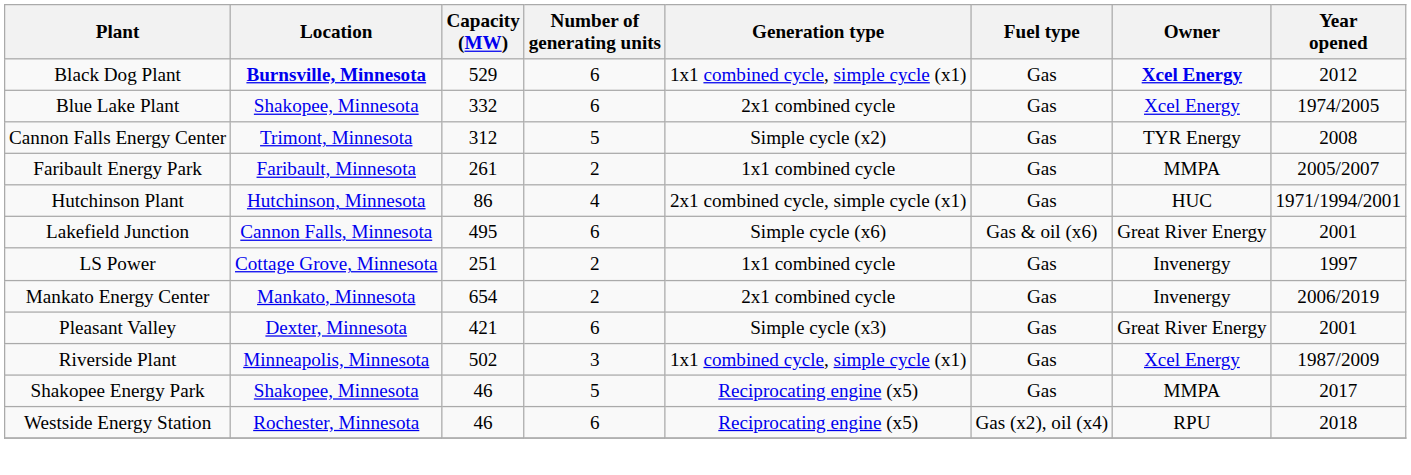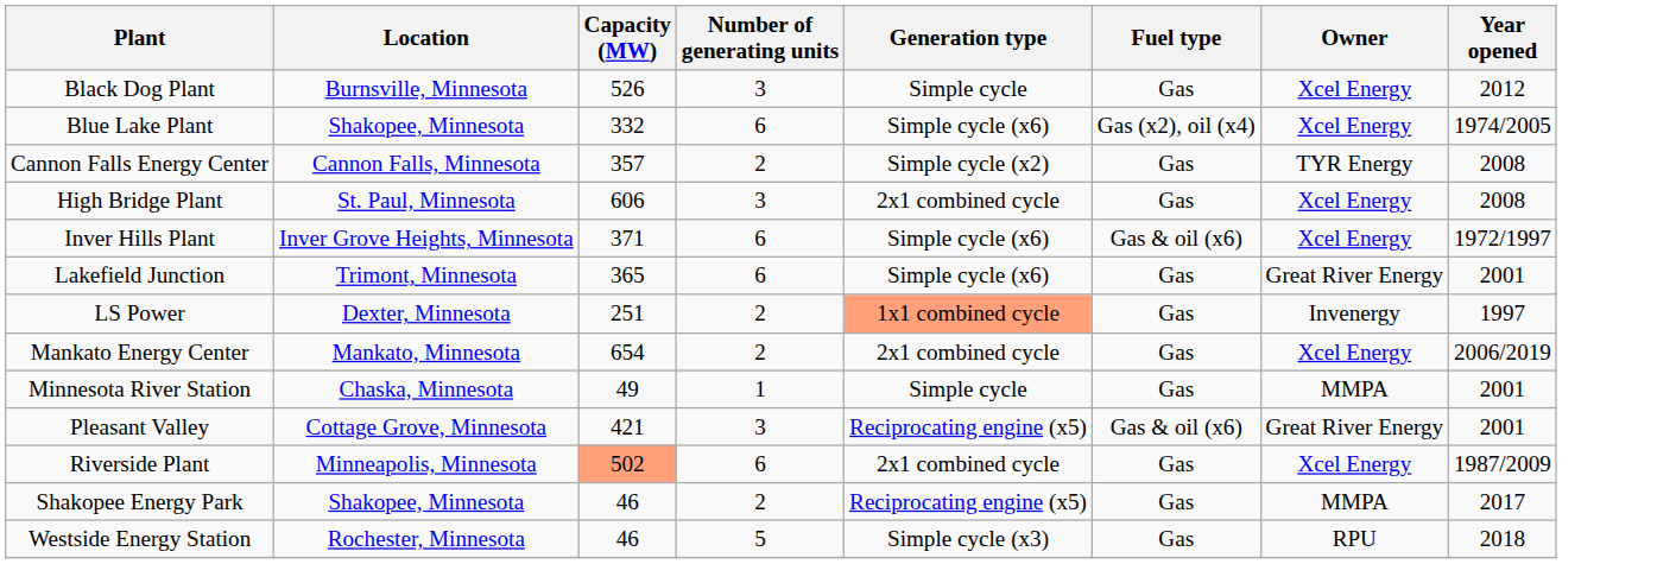Black Dog Plant | Location: bold -> normal
Black Dog Plant | Capacity (MW): 529 -> 526
Black Dog Plant | Number of generating units: 6 -> 3
Black Dog Plant | Generation type: 1x1 combined cycle, simple cycle (x1) -> Simple cycle
Black Dog Plant | Owner: bold -> normal
Blue Lake Plant | Generation type: 2x1 combined cycle -> Simple cycle (x6)
Blue Lake Plant | Fuel type: Gas -> Gas (x2), oil (x4)
Cannon Falls Energy Center | Location: Trimont, Minnesota -> Cannon Falls, Minnesota
Cannon Falls Energy Center | Capacity (MW): 312 -> 357
Cannon Falls Energy Center | Number of generating units: 5 -> 2
- row: Faribault Energy Park | Faribault, Minnesota | 261 | 2 | 1x1 combined cycle | Gas | MMPA | 2005/2007
+ row: High Bridge Plant | St. Paul, Minnesota | 606 | 3 | 2x1 combined cycle | Gas | Xcel Energy | 2008
- row: Hutchinson Plant | Hutchinson, Minnesota | 86 | 4 | 2x1 combined cycle, simple cycle (x1) | Gas | HUC | 1971/1994/2001
+ row: Inver Hills Plant | Inver Grove Heights, Minnesota | 371 | 6 | Simple cycle (x6) | Gas & oil (x6) | Xcel Energy | 1972/1997
Lakefield Junction | Location: Cannon Falls, Minnesota -> Trimont, Minnesota
Lakefield Junction | Capacity (MW): 495 -> 365
Lakefield Junction | Fuel type: Gas & oil (x6) -> Gas
LS Power | Location: Cottage Grove, Minnesota -> Dexter, Minnesota
LS Power | Generation type: no background -> lightsalmon background
Mankato Energy Center | Owner: Invenergy -> Xcel Energy
+ row: Minnesota River Station | Chaska, Minnesota | 49 | 1 | Simple cycle | Gas | MMPA | 2001
Pleasant Valley | Location: Dexter, Minnesota -> Cottage Grove, Minnesota
Pleasant Valley | Number of generating units: 6 -> 3
Pleasant Valley | Generation type: Simple cycle (x3) -> Reciprocating engine (x5)
Pleasant Valley | Fuel type: Gas -> Gas & oil (x6)
Riverside Plant | Capacity (MW): no background -> lightsalmon background
Riverside Plant | Number of generating units: 3 -> 6
Riverside Plant | Generation type: 1x1 combined cycle, simple cycle (x1) -> 2x1 combined cycle
Shakopee Energy Park | Number of generating units: 5 -> 2
Westside Energy Station | Number of generating units: 6 -> 5
Westside Energy Station | Generation type: Reciprocating engine (x5) -> Simple cycle (x3)
Westside Energy Station | Fuel type: Gas (x2), oil (x4) -> Gas
